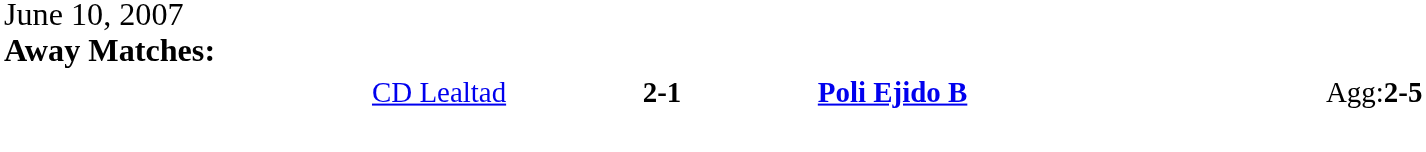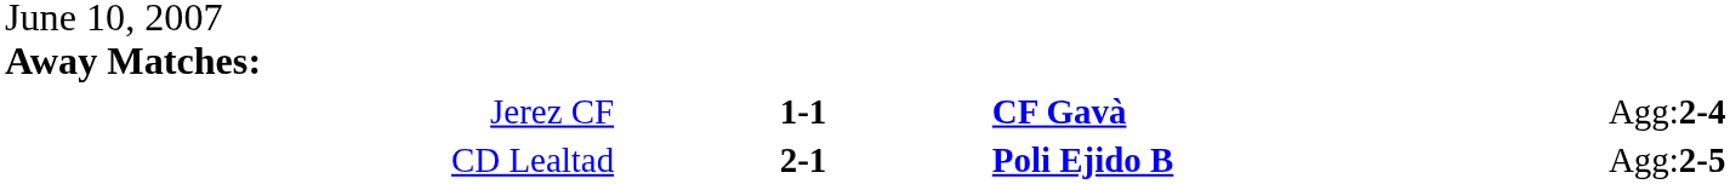+ row: Jerez CF | 1-1 | CF Gavà | Agg:2-4
